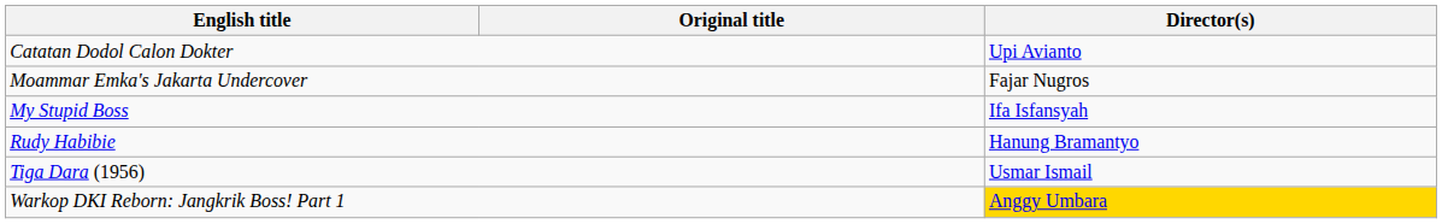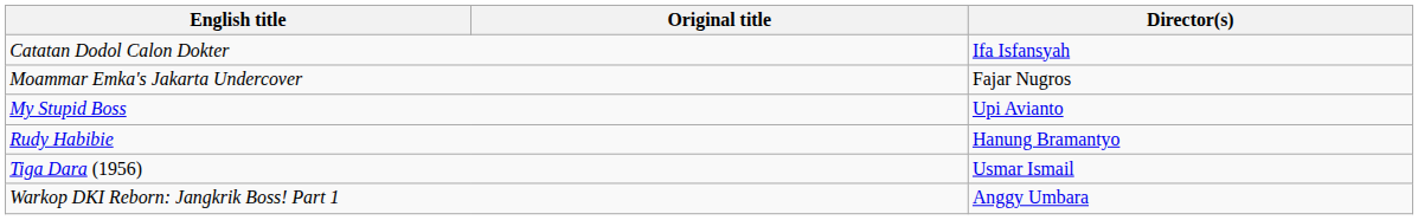Catatan Dodol Calon Dokter | Director(s): Upi Avianto -> Ifa Isfansyah
My Stupid Boss | Director(s): Ifa Isfansyah -> Upi Avianto
Warkop DKI Reborn: Jangkrik Boss! Part 1 | Director(s): gold background -> no background
